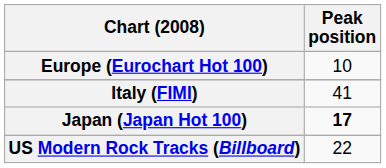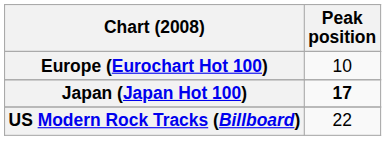- row: Italy (FIMI) | 41
